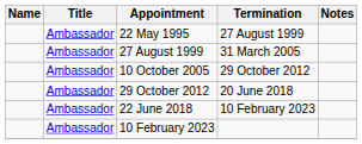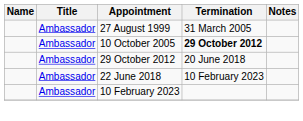- row: Ambassador | 22 May 1995 | 27 August 1999
10 October 2005 | Termination: normal -> bold
